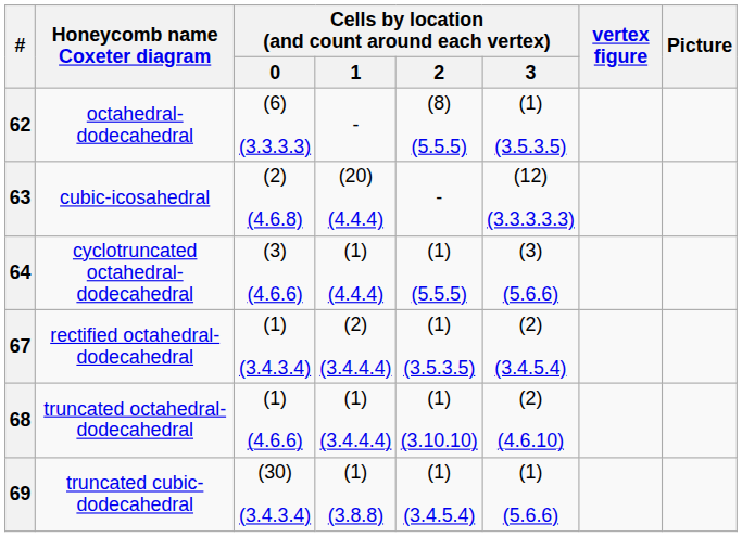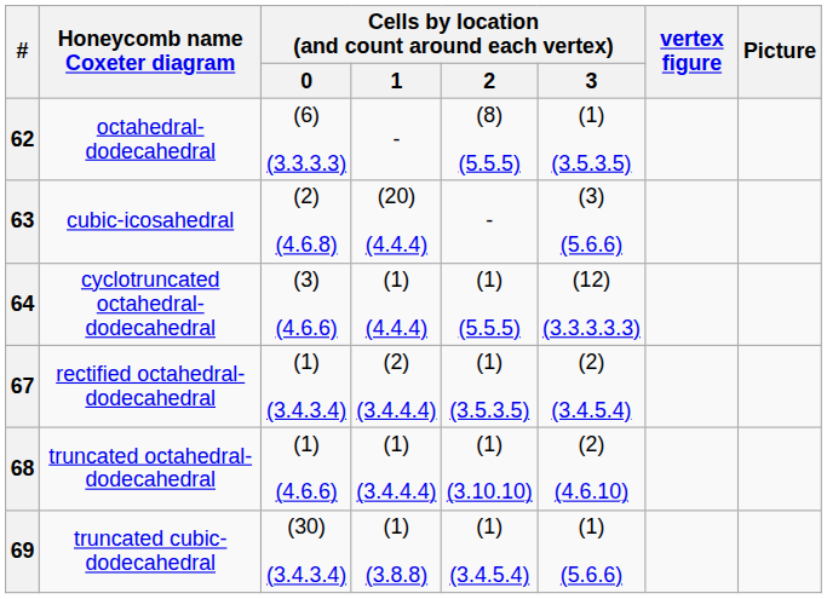63 | Cells by location (and count around each vertex) / 3: (12) (3.3.3.3.3) -> (3) (5.6.6)
64 | Cells by location (and count around each vertex) / 3: (3) (5.6.6) -> (12) (3.3.3.3.3)
